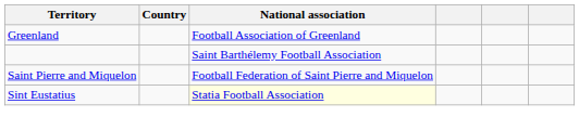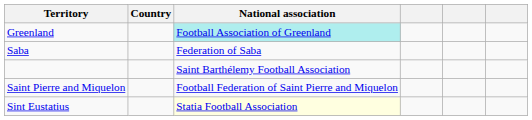Greenland | National association: no background -> paleturquoise background
+ row: Saba | Federation of Saba
